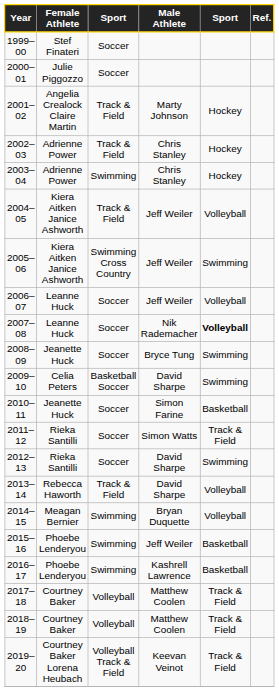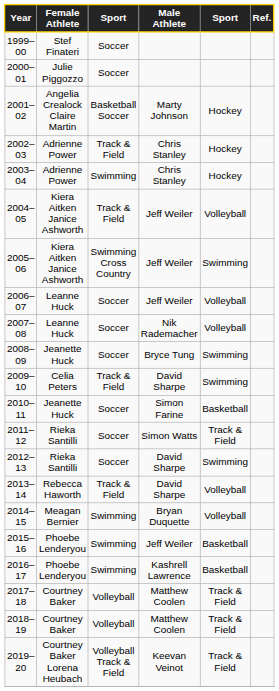2001–02 | column 3: Track & Field -> Basketball Soccer
2007–08 | column 5: bold -> normal
2009–10 | column 3: Basketball Soccer -> Track & Field
